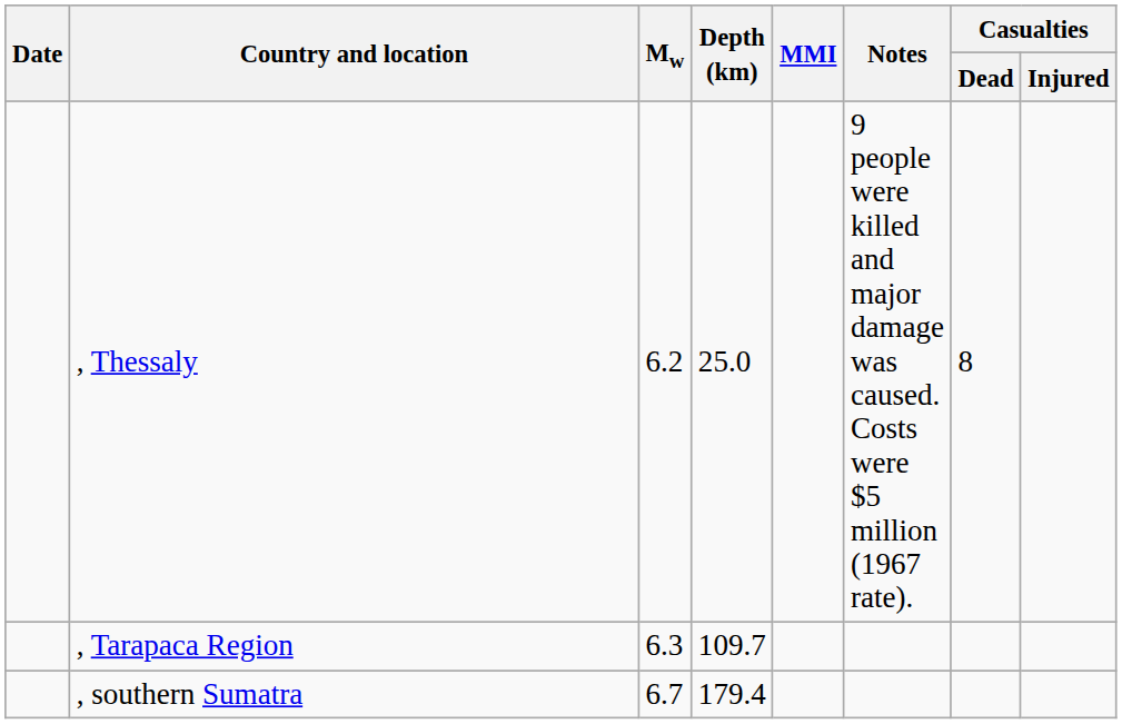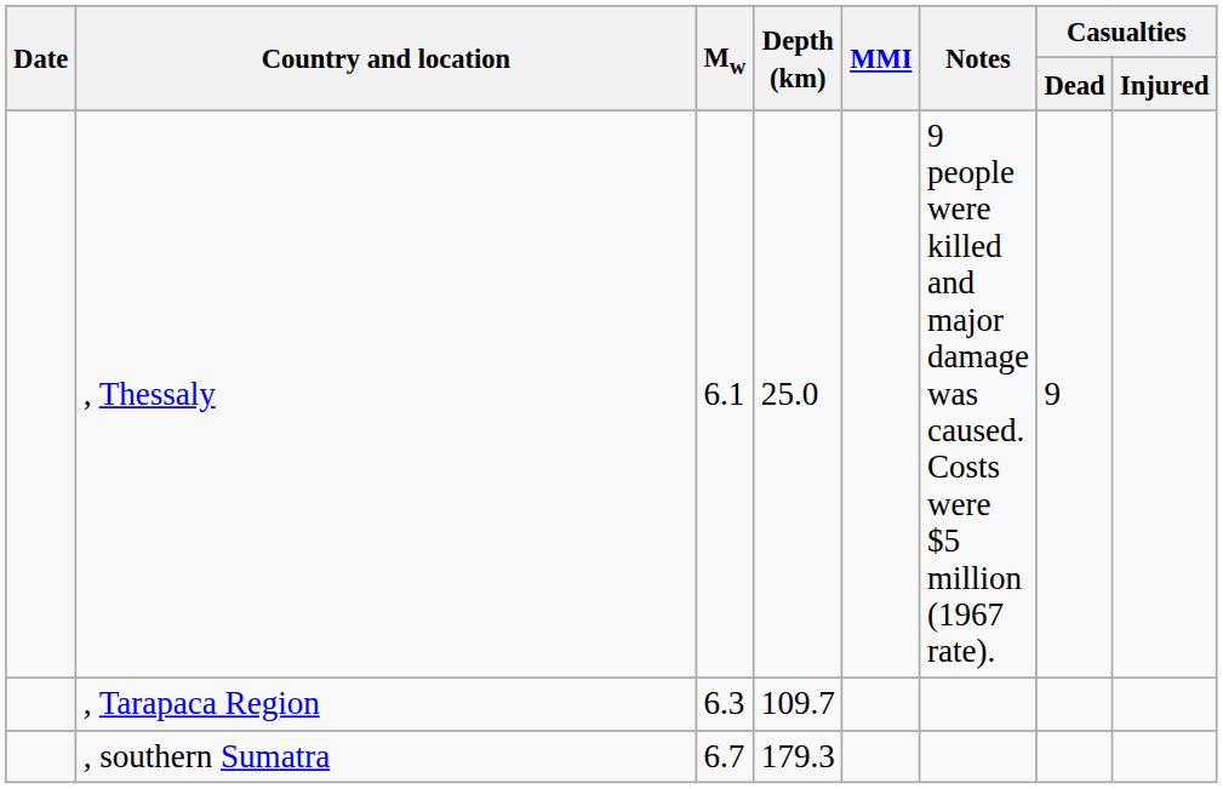, Thessaly | Mw: 6.2 -> 6.1
, Thessaly | Casualties / Dead: 8 -> 9
, southern Sumatra | Depth (km): 179.4 -> 179.3
